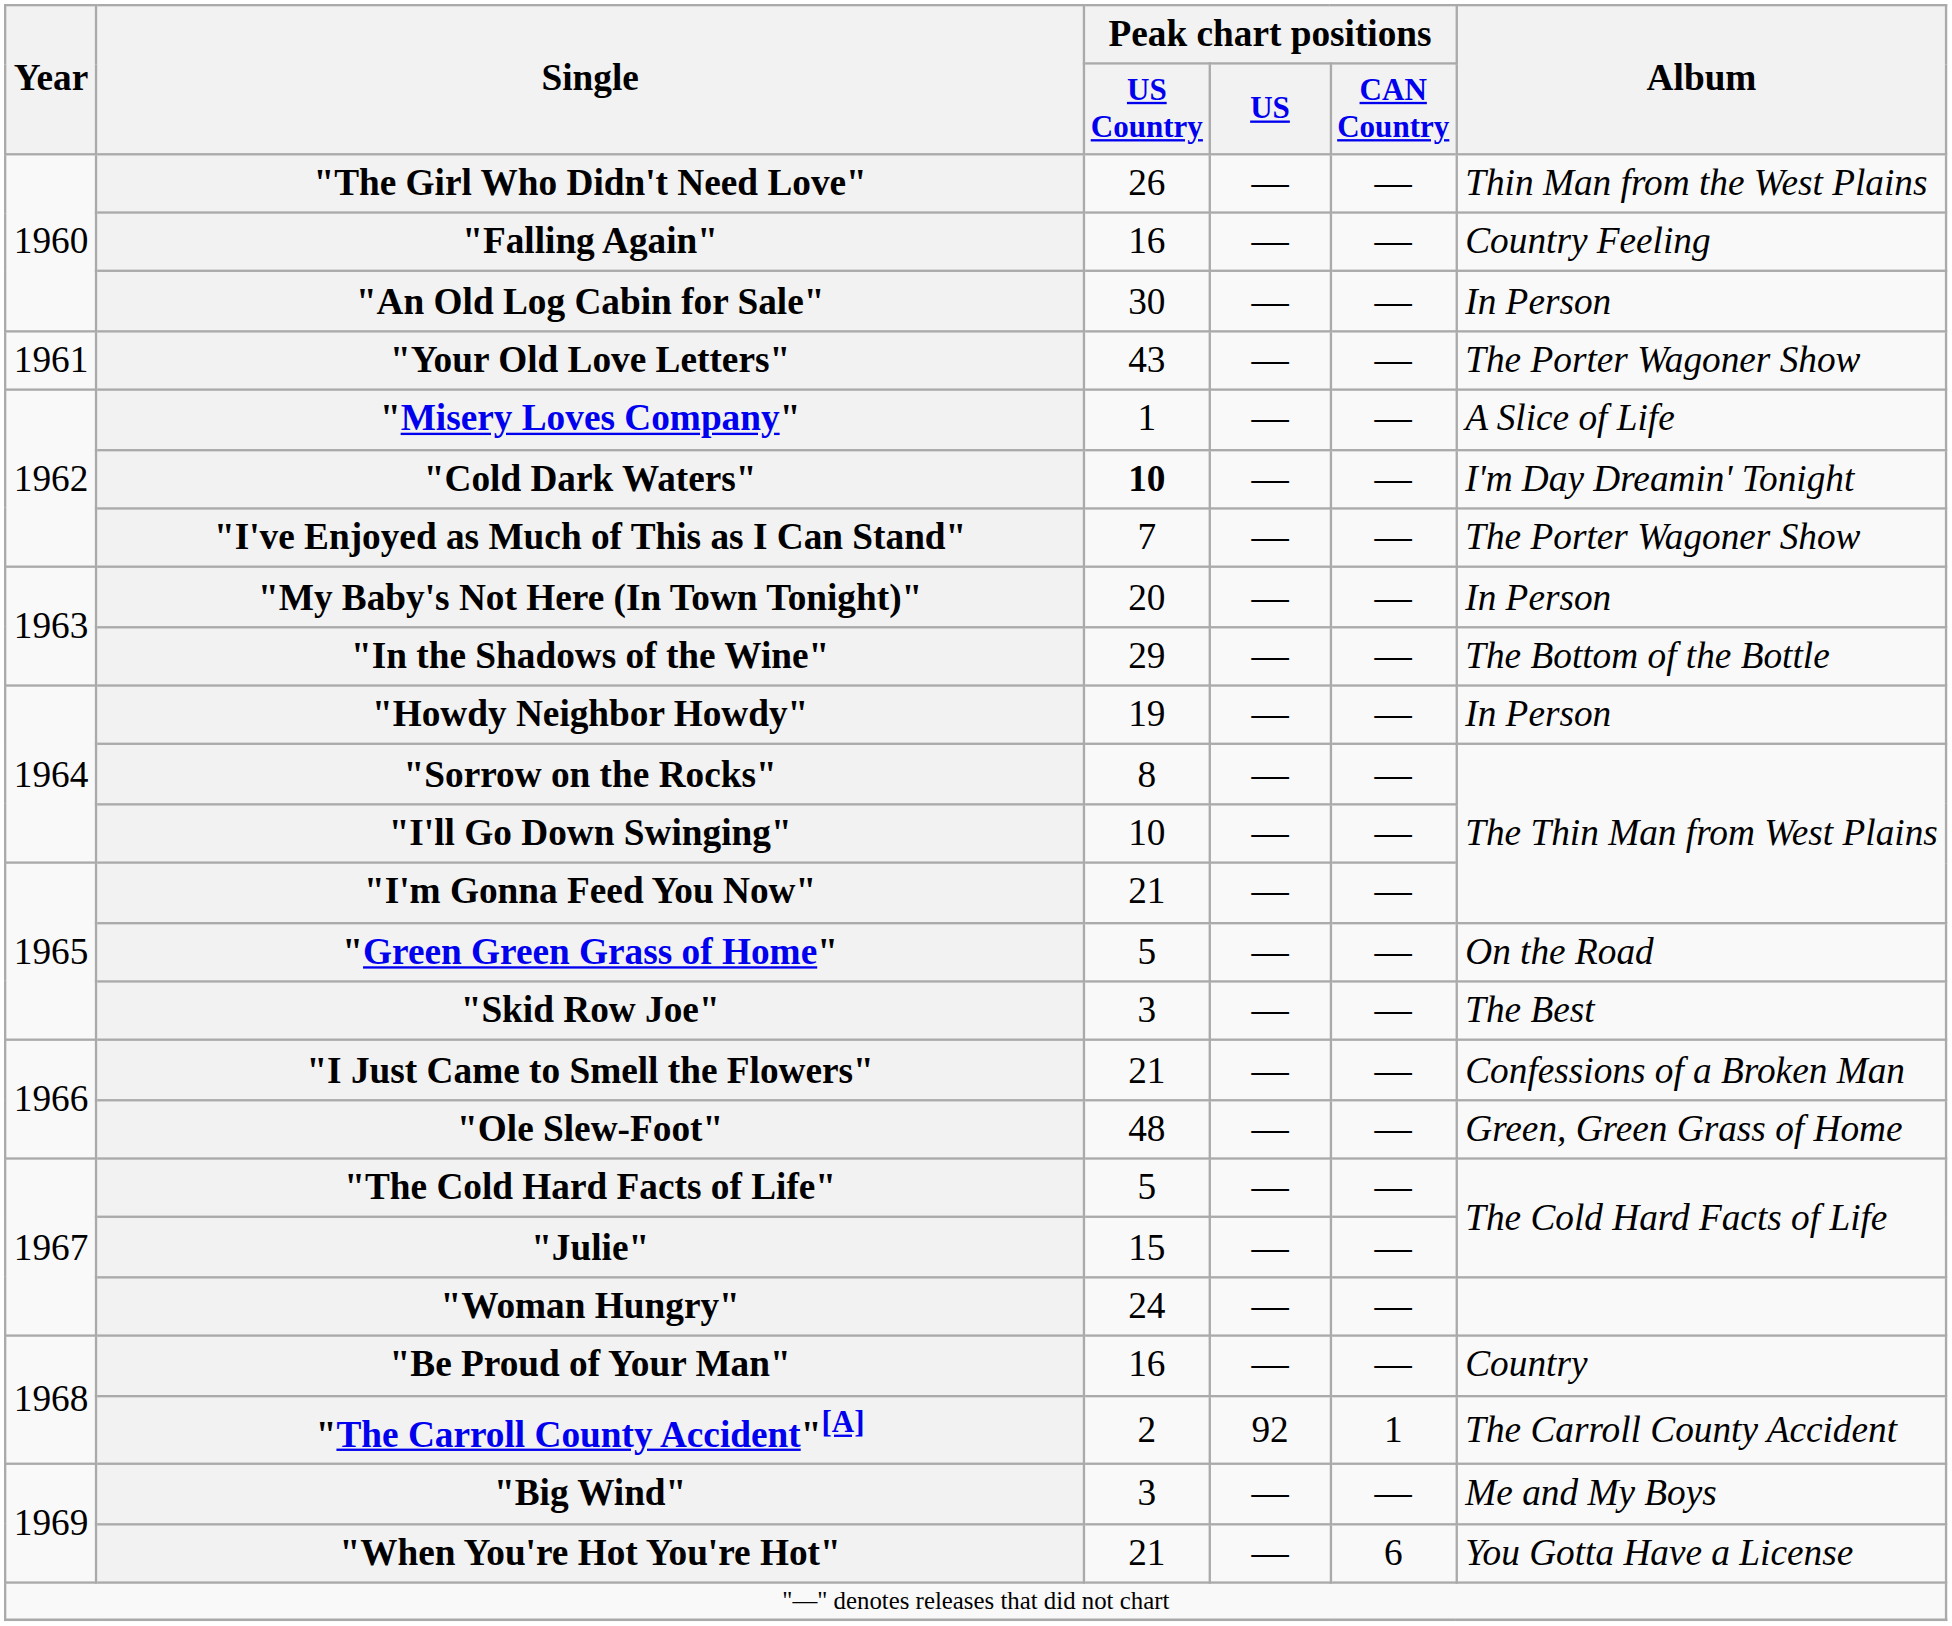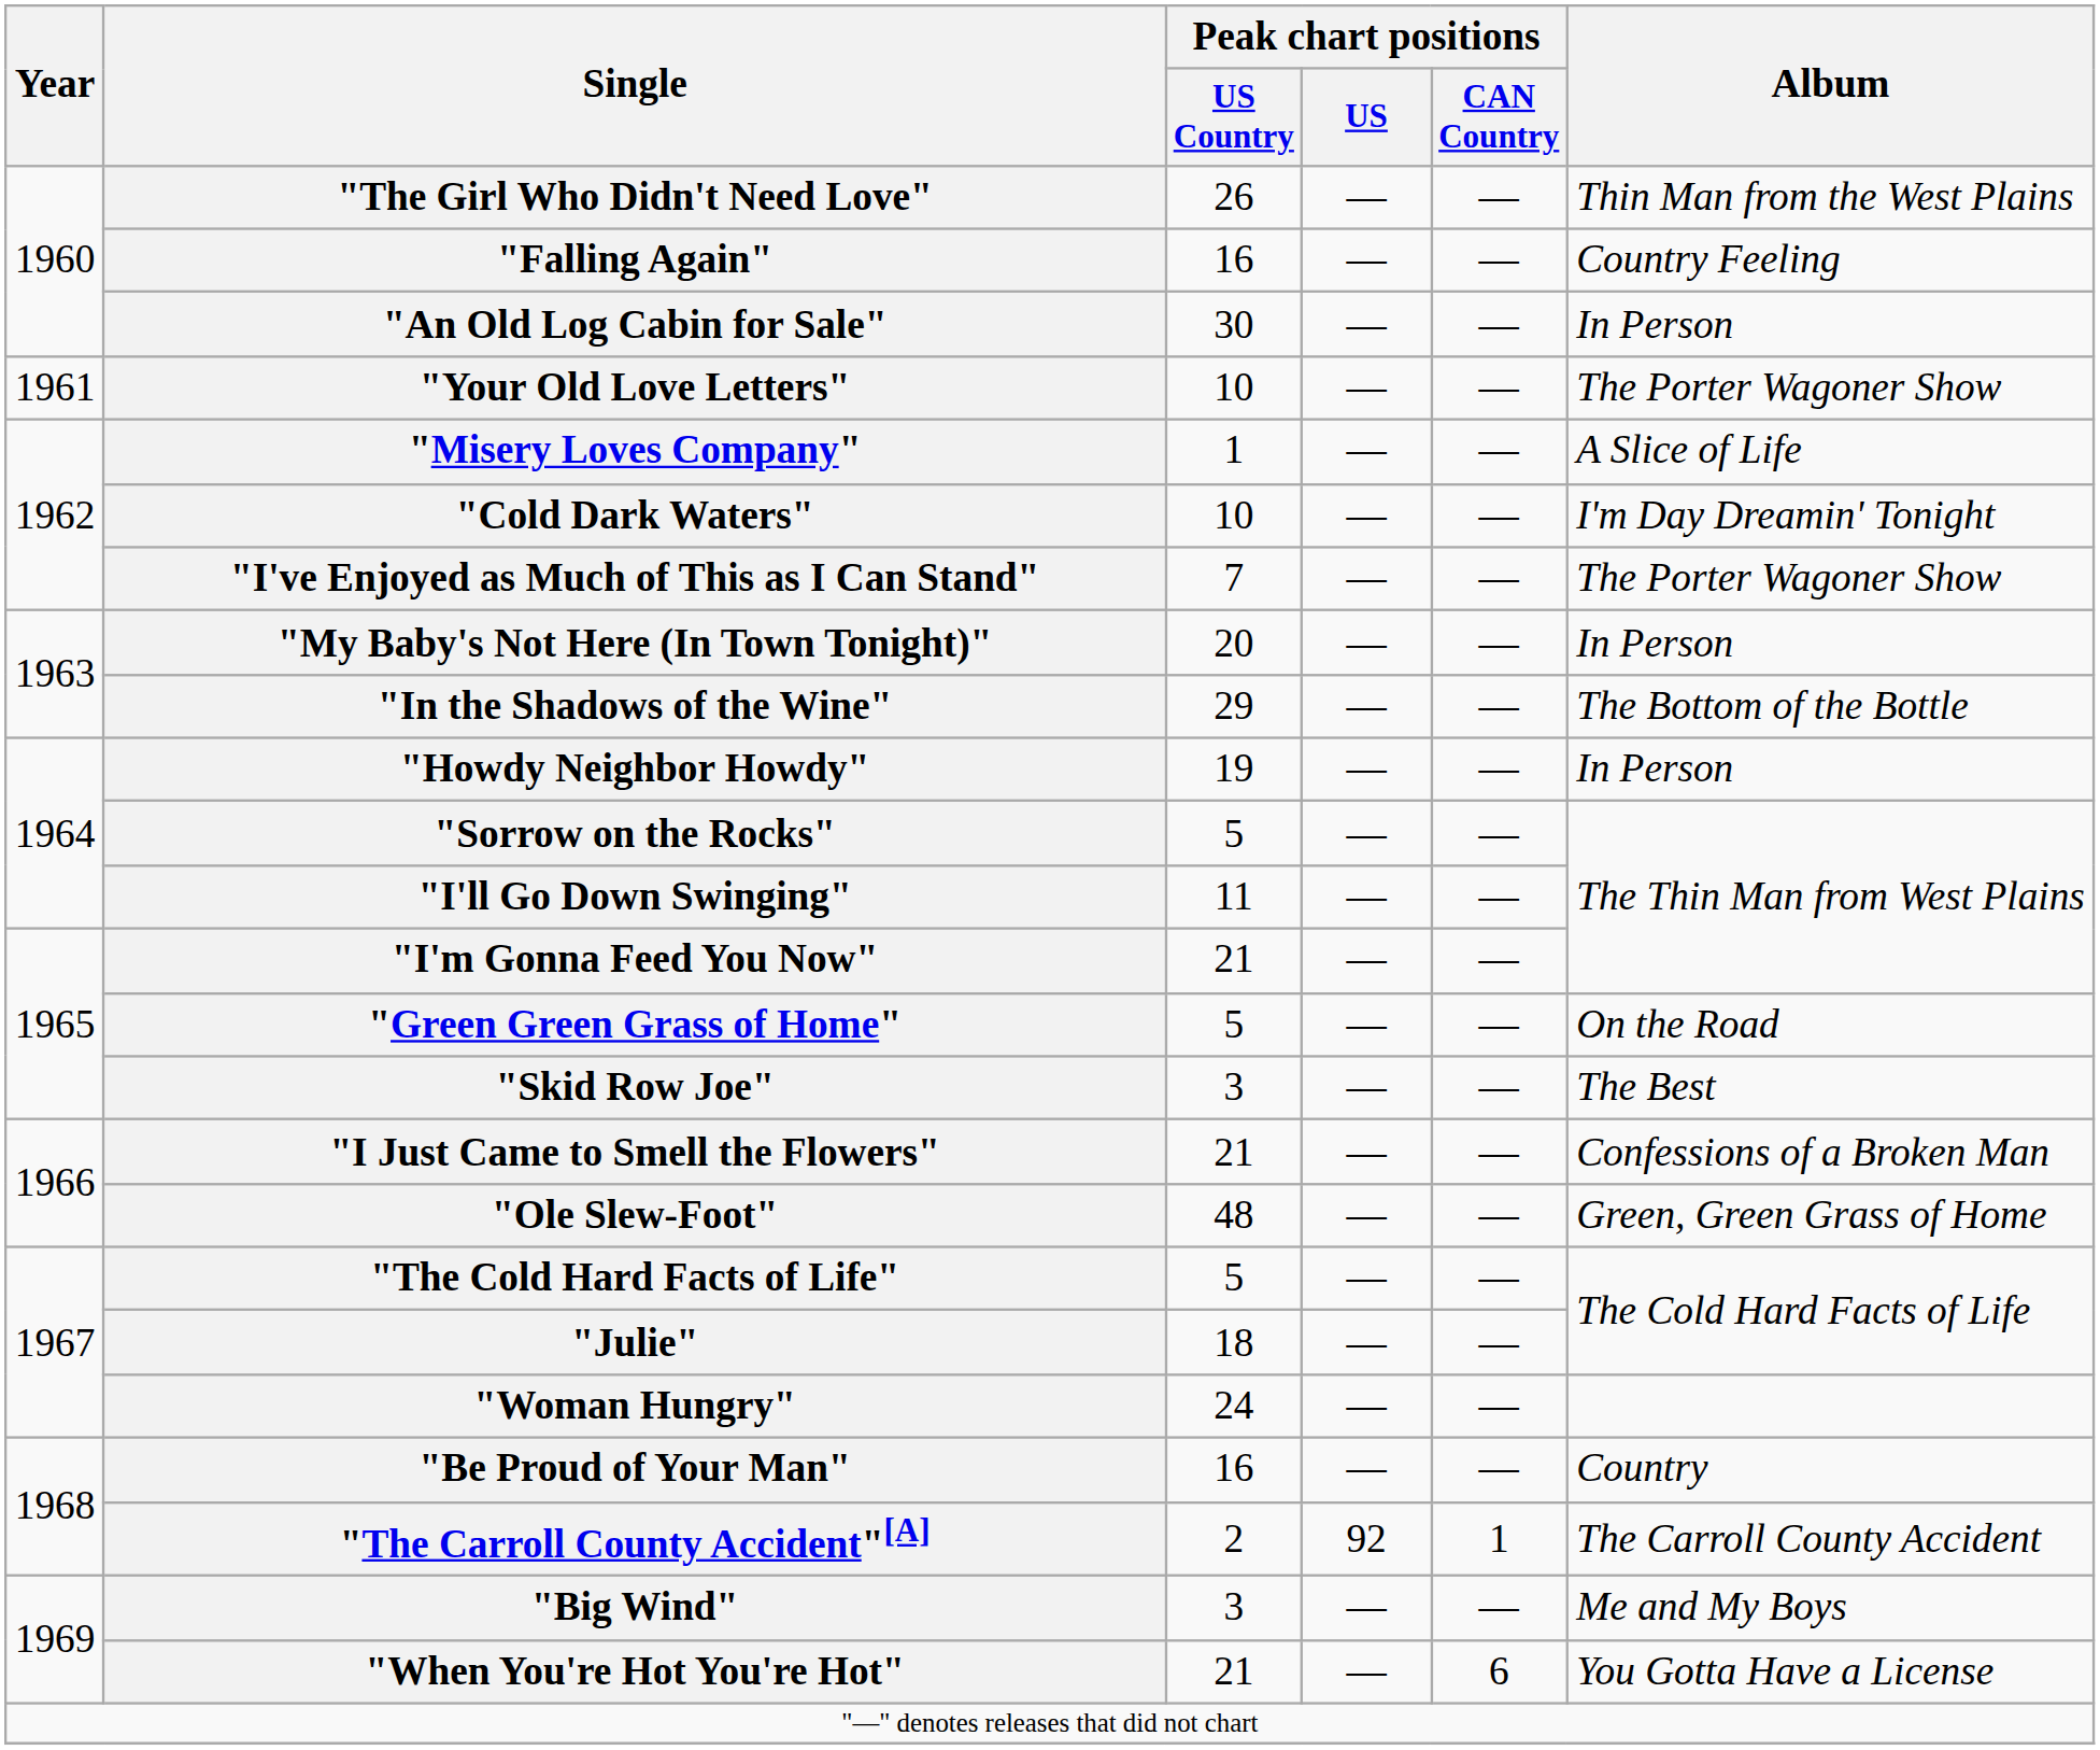"Your Old Love Letters" | Peak chart positions / US Country: 43 -> 10
"Cold Dark Waters" | Peak chart positions / US Country: bold -> normal
"Sorrow on the Rocks" | Peak chart positions / US Country: 8 -> 5
"I'll Go Down Swinging" | Peak chart positions / US Country: 10 -> 11
"Julie" | Peak chart positions / US Country: 15 -> 18
